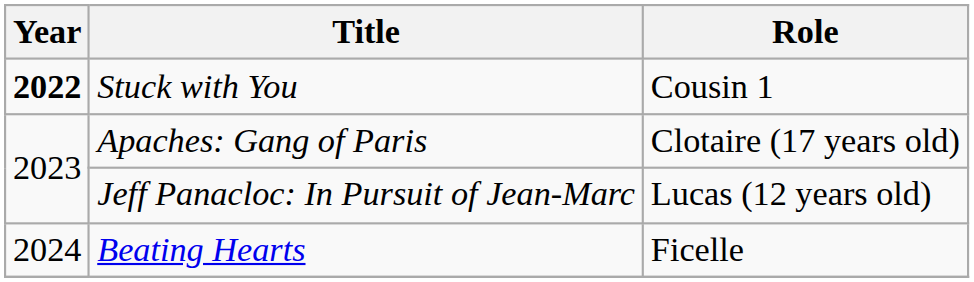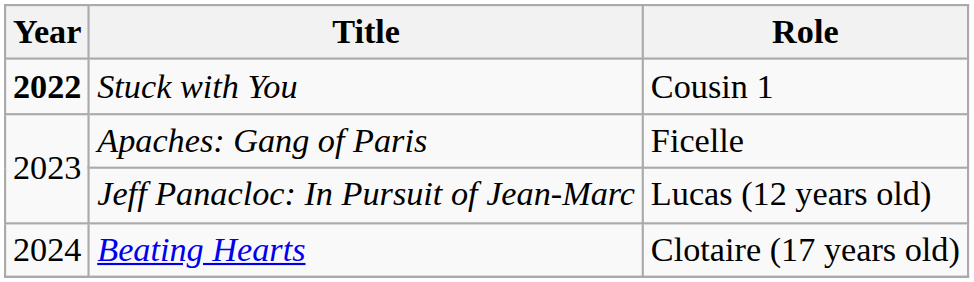Apaches: Gang of Paris | Role: Clotaire (17 years old) -> Ficelle
Beating Hearts | Role: Ficelle -> Clotaire (17 years old)
